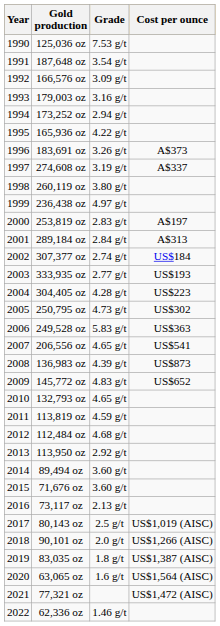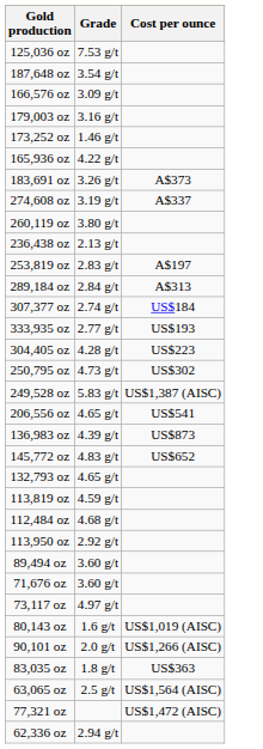- column: Year | 1990 | 1991 | 1992 | 1993 | 1994 | 1995 | 1996 | 1997 | 1998 | 1999 | 2000 | 2001 | 2002 | 2003 | 2004 | 2005 | 2006 | 2007 | 2008 | 2009 | 2010 | 2011 | 2012 | 2013 | 2014 | 2015 | 2016 | 2017 | 2018 | 2019 | 2020 | 2021 | 2022
173,252 oz | Grade: 2.94 g/t -> 1.46 g/t
236,438 oz | Grade: 4.97 g/t -> 2.13 g/t
249,528 oz | Cost per ounce: US$363 -> US$1,387 (AISC)
73,117 oz | Grade: 2.13 g/t -> 4.97 g/t
80,143 oz | Grade: 2.5 g/t -> 1.6 g/t
83,035 oz | Cost per ounce: US$1,387 (AISC) -> US$363
63,065 oz | Grade: 1.6 g/t -> 2.5 g/t
62,336 oz | Grade: 1.46 g/t -> 2.94 g/t
